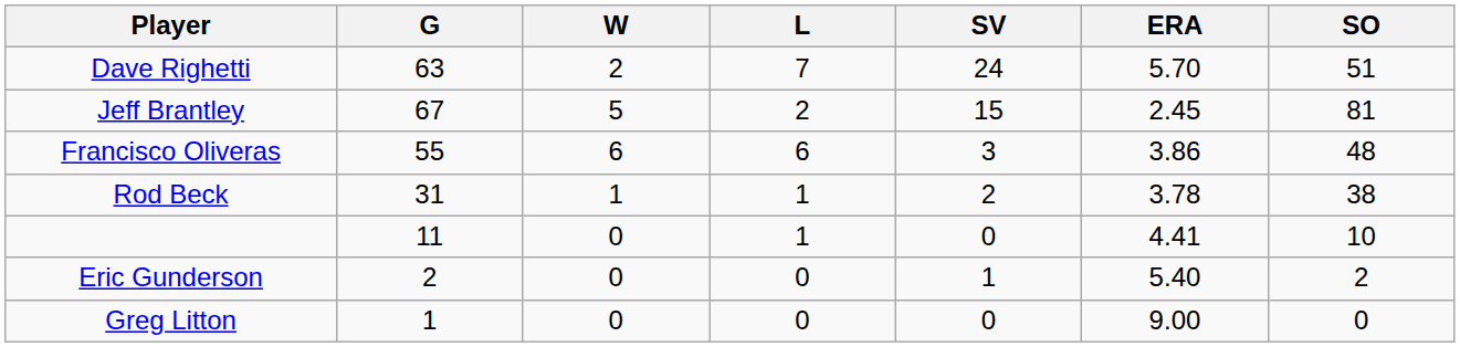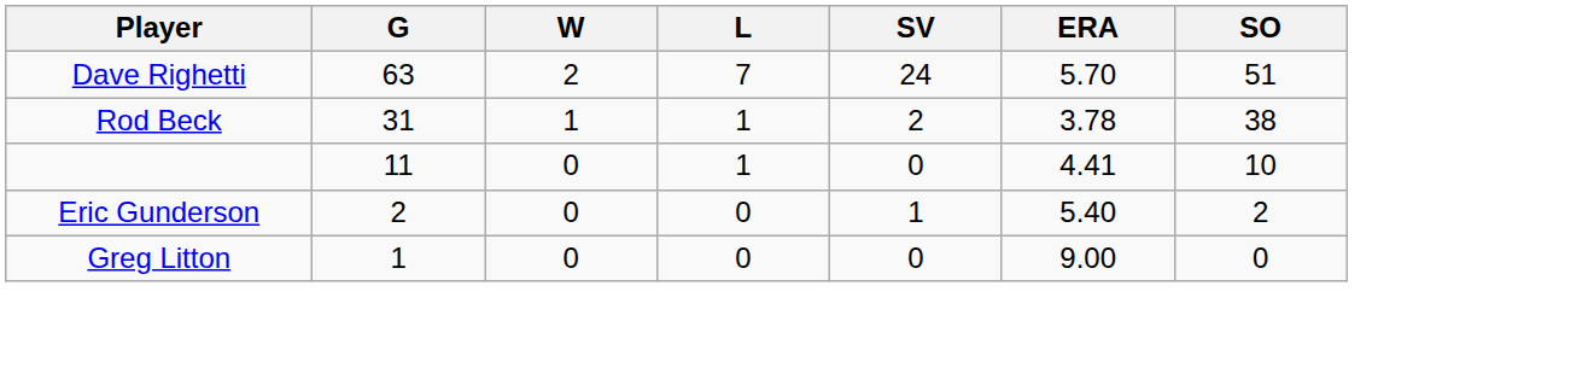- row: Jeff Brantley | 67 | 5 | 2 | 15 | 2.45 | 81
- row: Francisco Oliveras | 55 | 6 | 6 | 3 | 3.86 | 48
